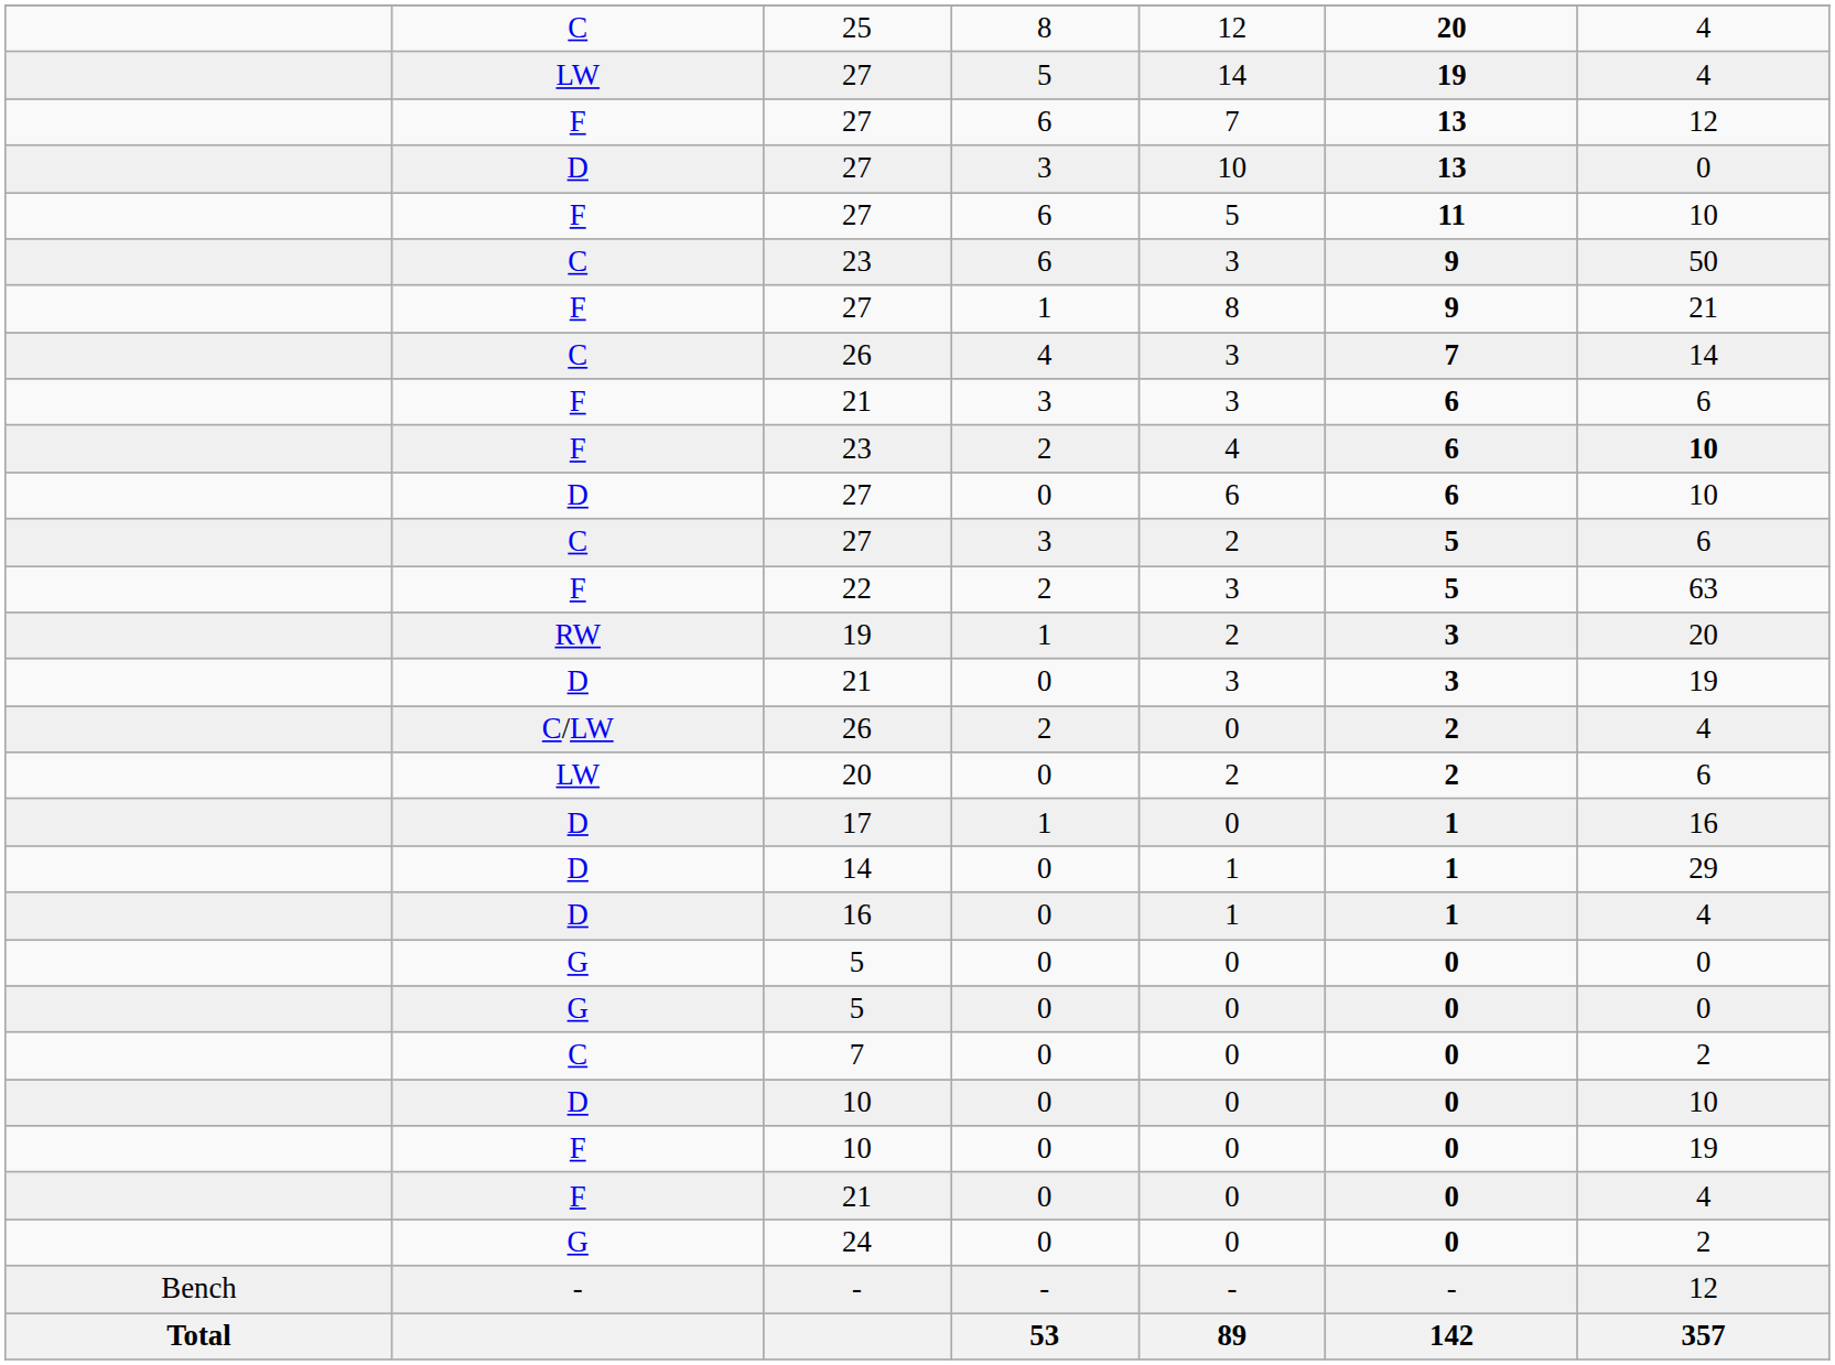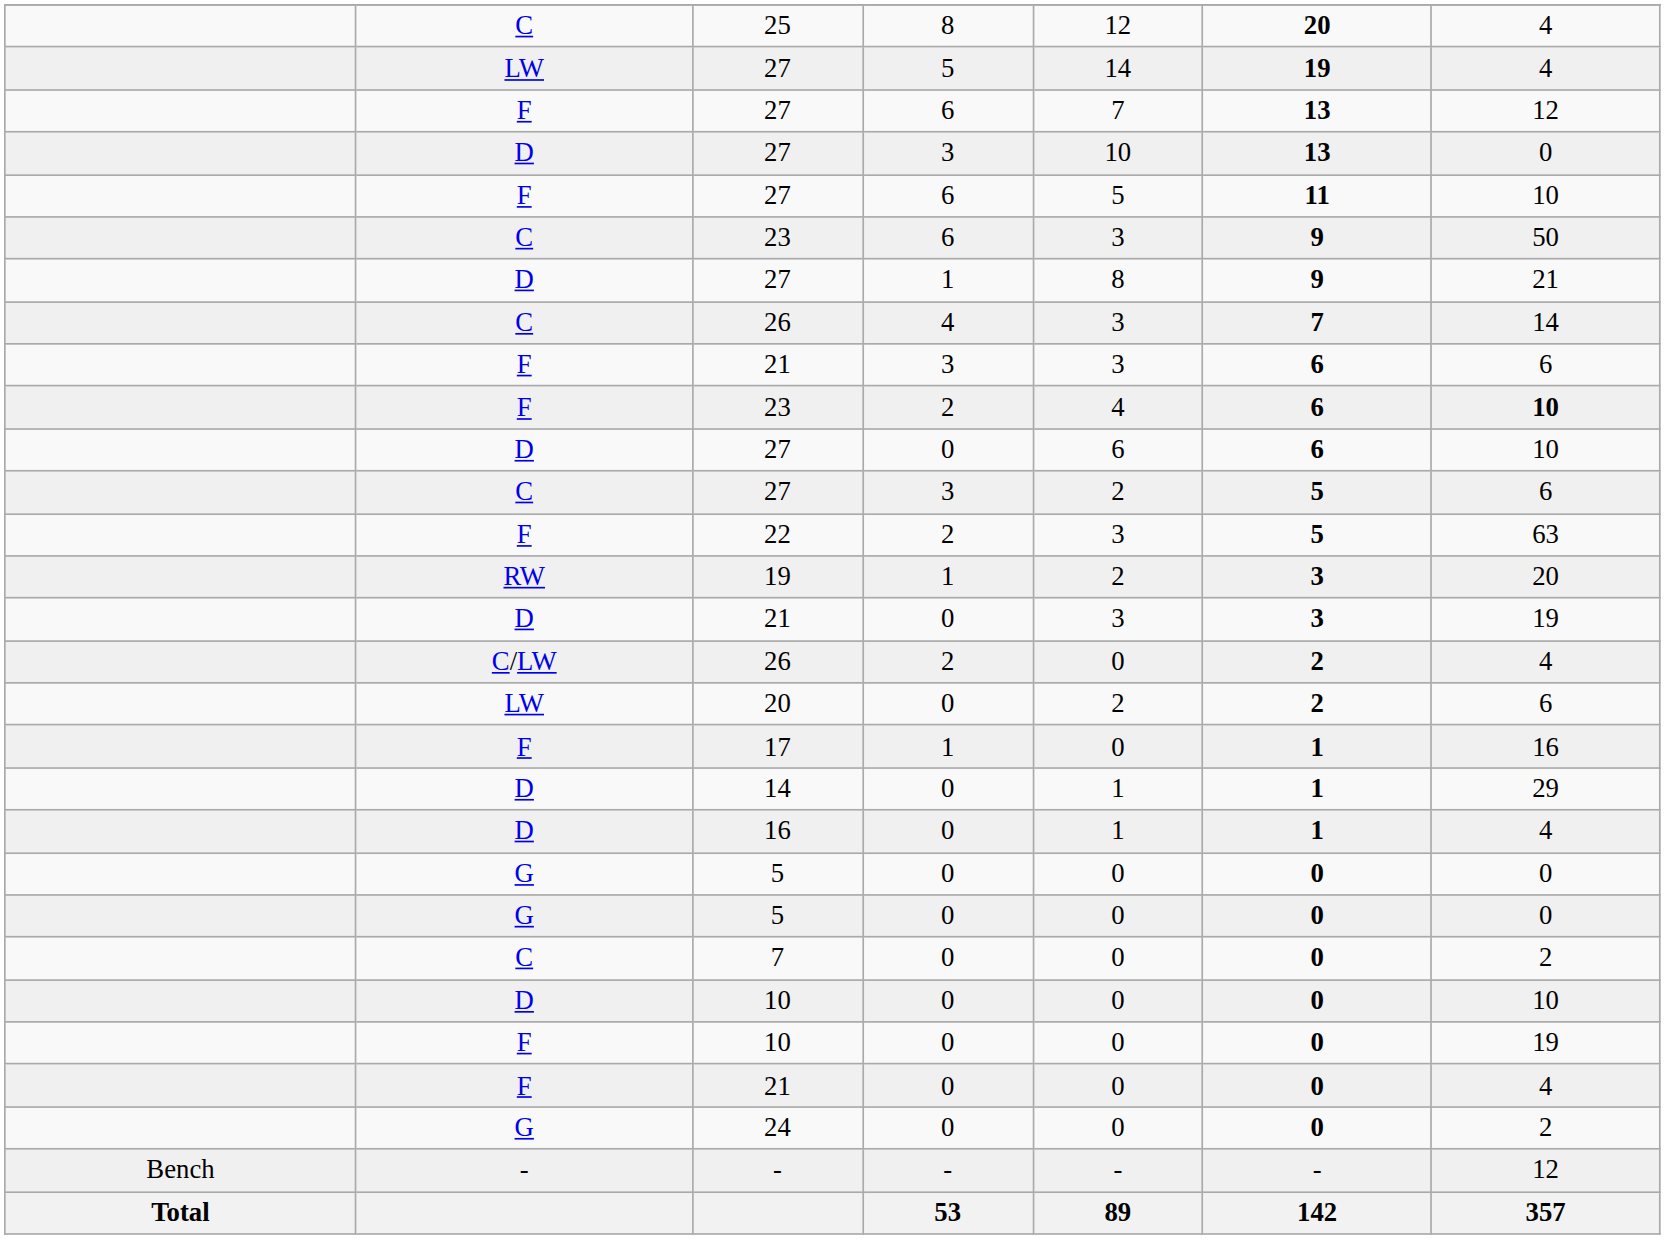27 / 1 | column 2: F -> D
17 | column 2: D -> F
